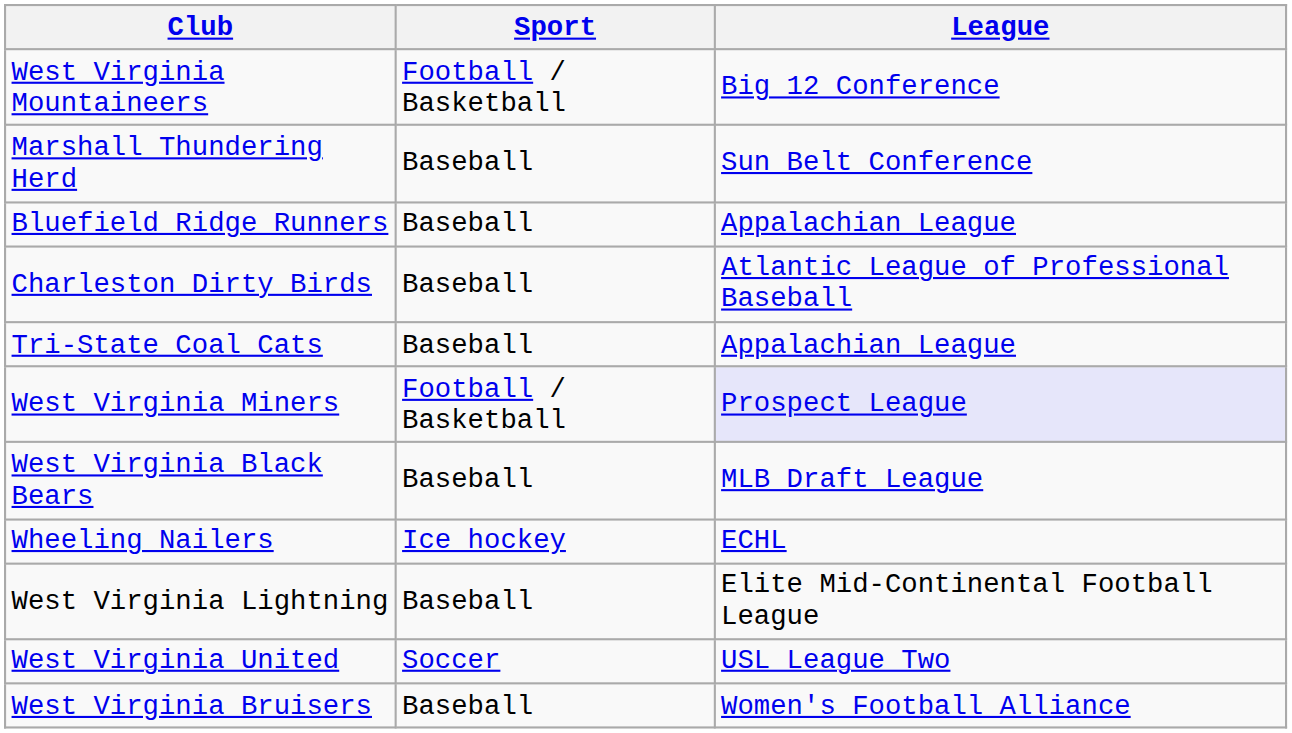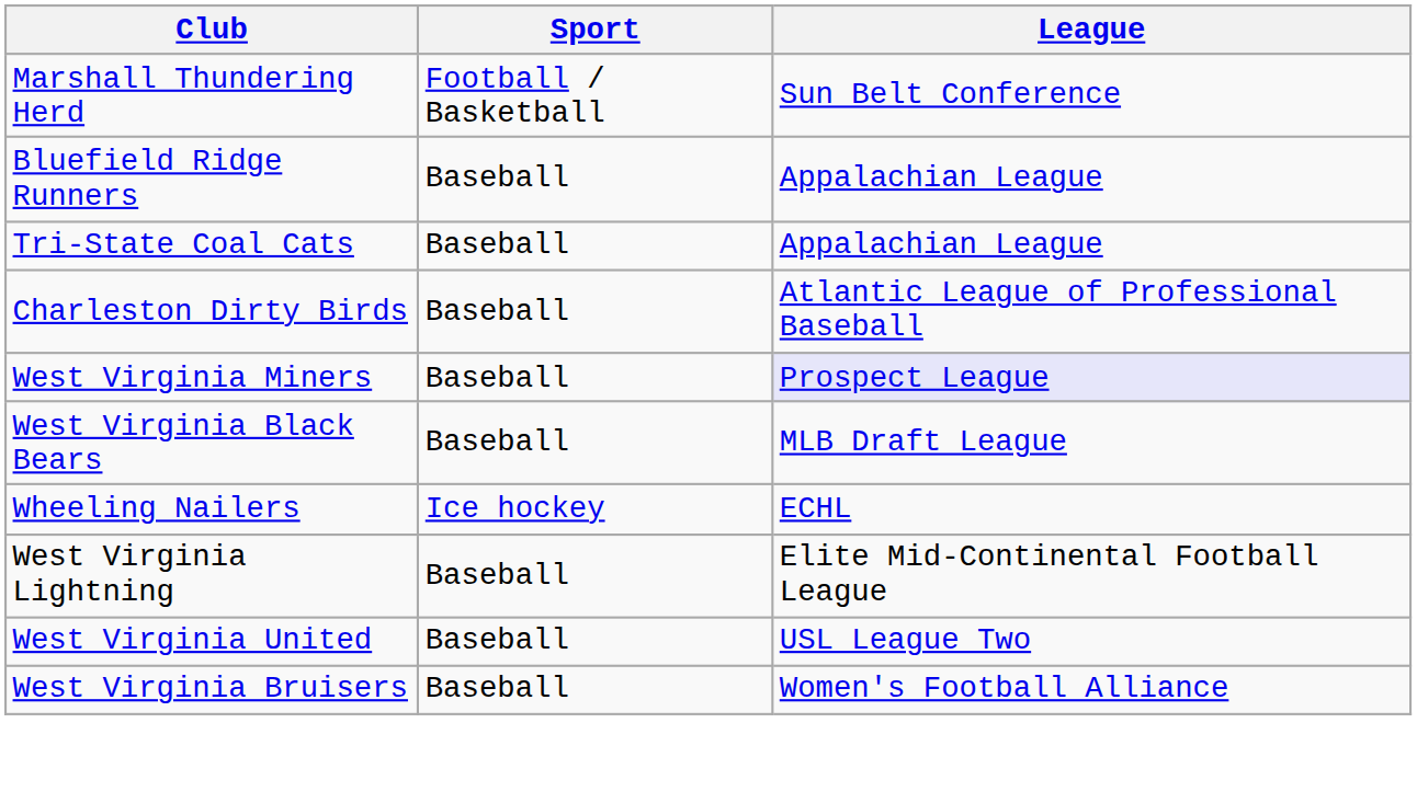- row: West Virginia Mountaineers | Football / Basketball | Big 12 Conference
Marshall Thundering Herd | Sport: Baseball -> Football / Basketball
rows swapped: Charleston Dirty Birds <-> Tri-State Coal Cats
West Virginia Miners | Sport: Football / Basketball -> Baseball
West Virginia United | Sport: Soccer -> Baseball
